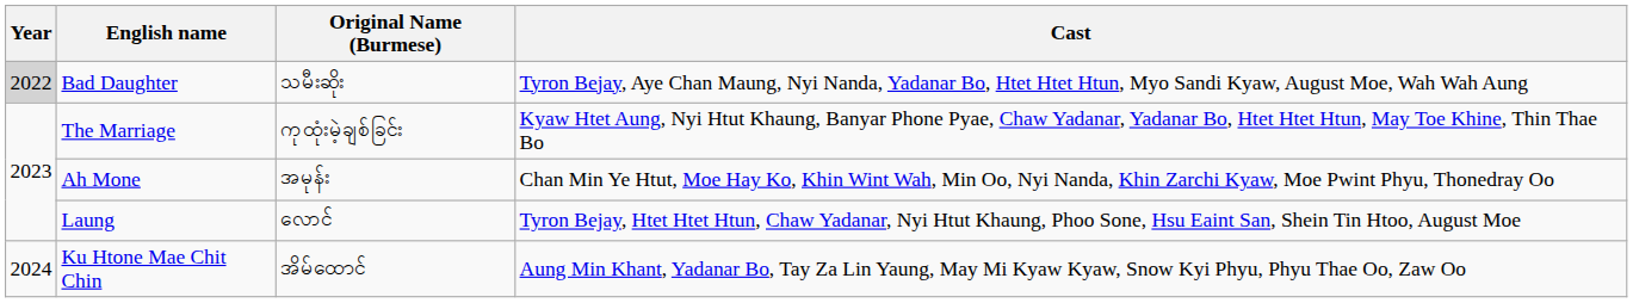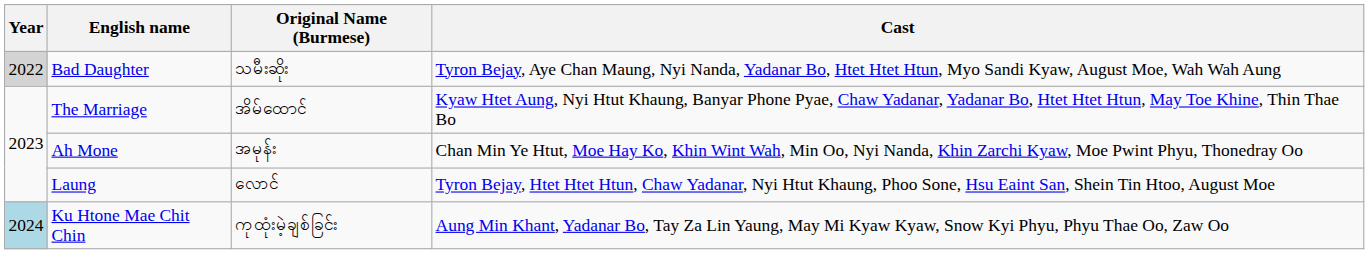The Marriage | Original Name (Burmese): ကုထုံးမဲ့ချစ်ခြင်း -> အိမ်ထောင်
Ku Htone Mae Chit Chin | Year: no background -> lightblue background
Ku Htone Mae Chit Chin | Original Name (Burmese): အိမ်ထောင် -> ကုထုံးမဲ့ချစ်ခြင်း
